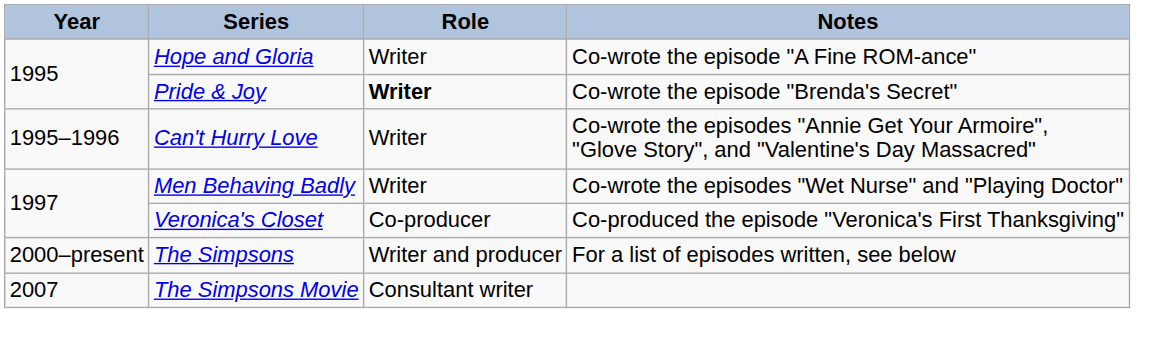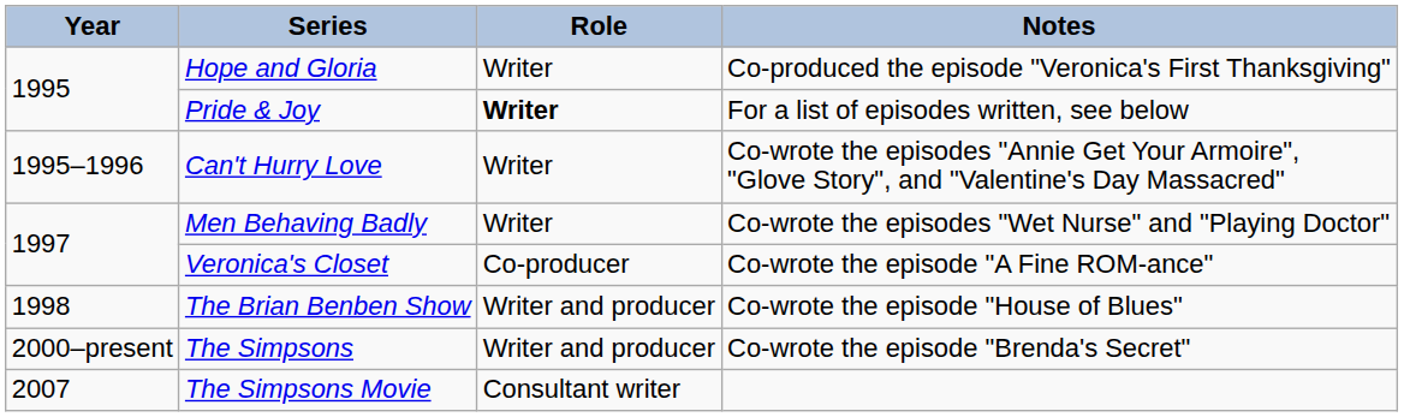Hope and Gloria | Notes: Co-wrote the episode "A Fine ROM-ance" -> Co-produced the episode "Veronica's First Thanksgiving"
Pride & Joy | Notes: Co-wrote the episode "Brenda's Secret" -> For a list of episodes written, see below
Veronica's Closet | Notes: Co-produced the episode "Veronica's First Thanksgiving" -> Co-wrote the episode "A Fine ROM-ance"
+ row: 1998 | The Brian Benben Show | Writer and producer | Co-wrote the episode "House of Blues"
The Simpsons | Notes: For a list of episodes written, see below -> Co-wrote the episode "Brenda's Secret"
